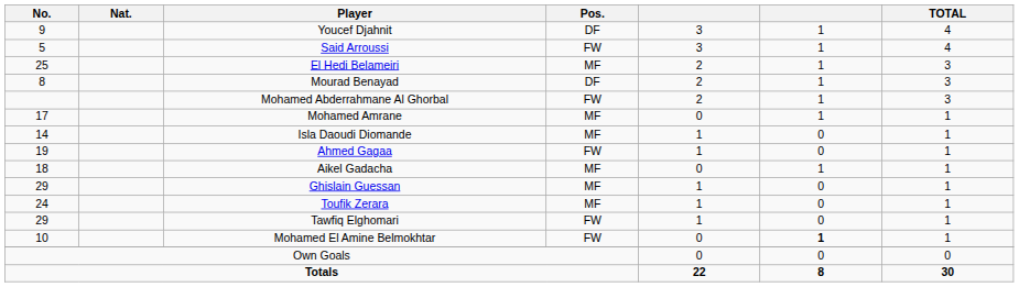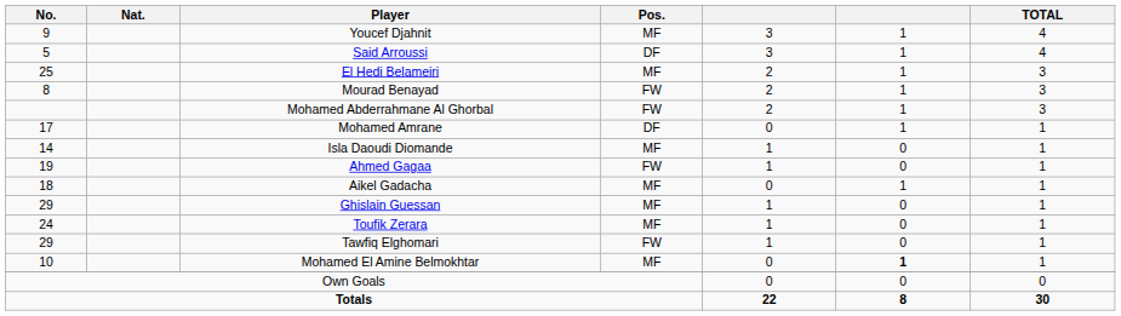Youcef Djahnit | Pos.: DF -> MF
Said Arroussi | Pos.: FW -> DF
Mourad Benayad | Pos.: DF -> FW
Mohamed Amrane | Pos.: MF -> DF
Mohamed El Amine Belmokhtar | Pos.: FW -> MF
